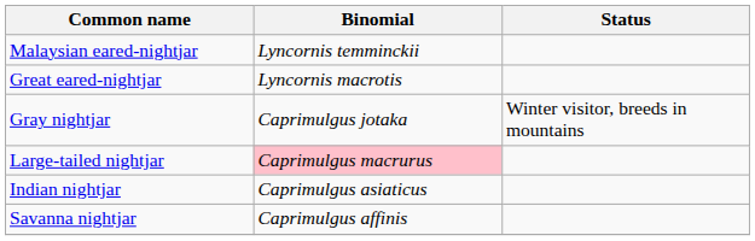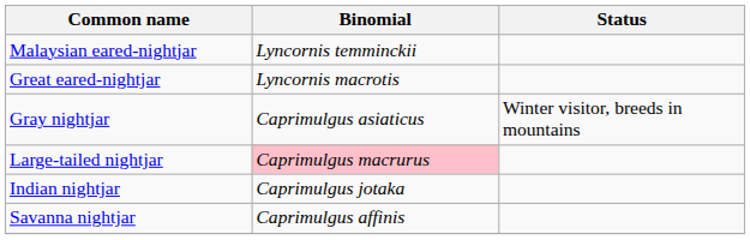Gray nightjar | Binomial: Caprimulgus jotaka -> Caprimulgus asiaticus
Indian nightjar | Binomial: Caprimulgus asiaticus -> Caprimulgus jotaka
